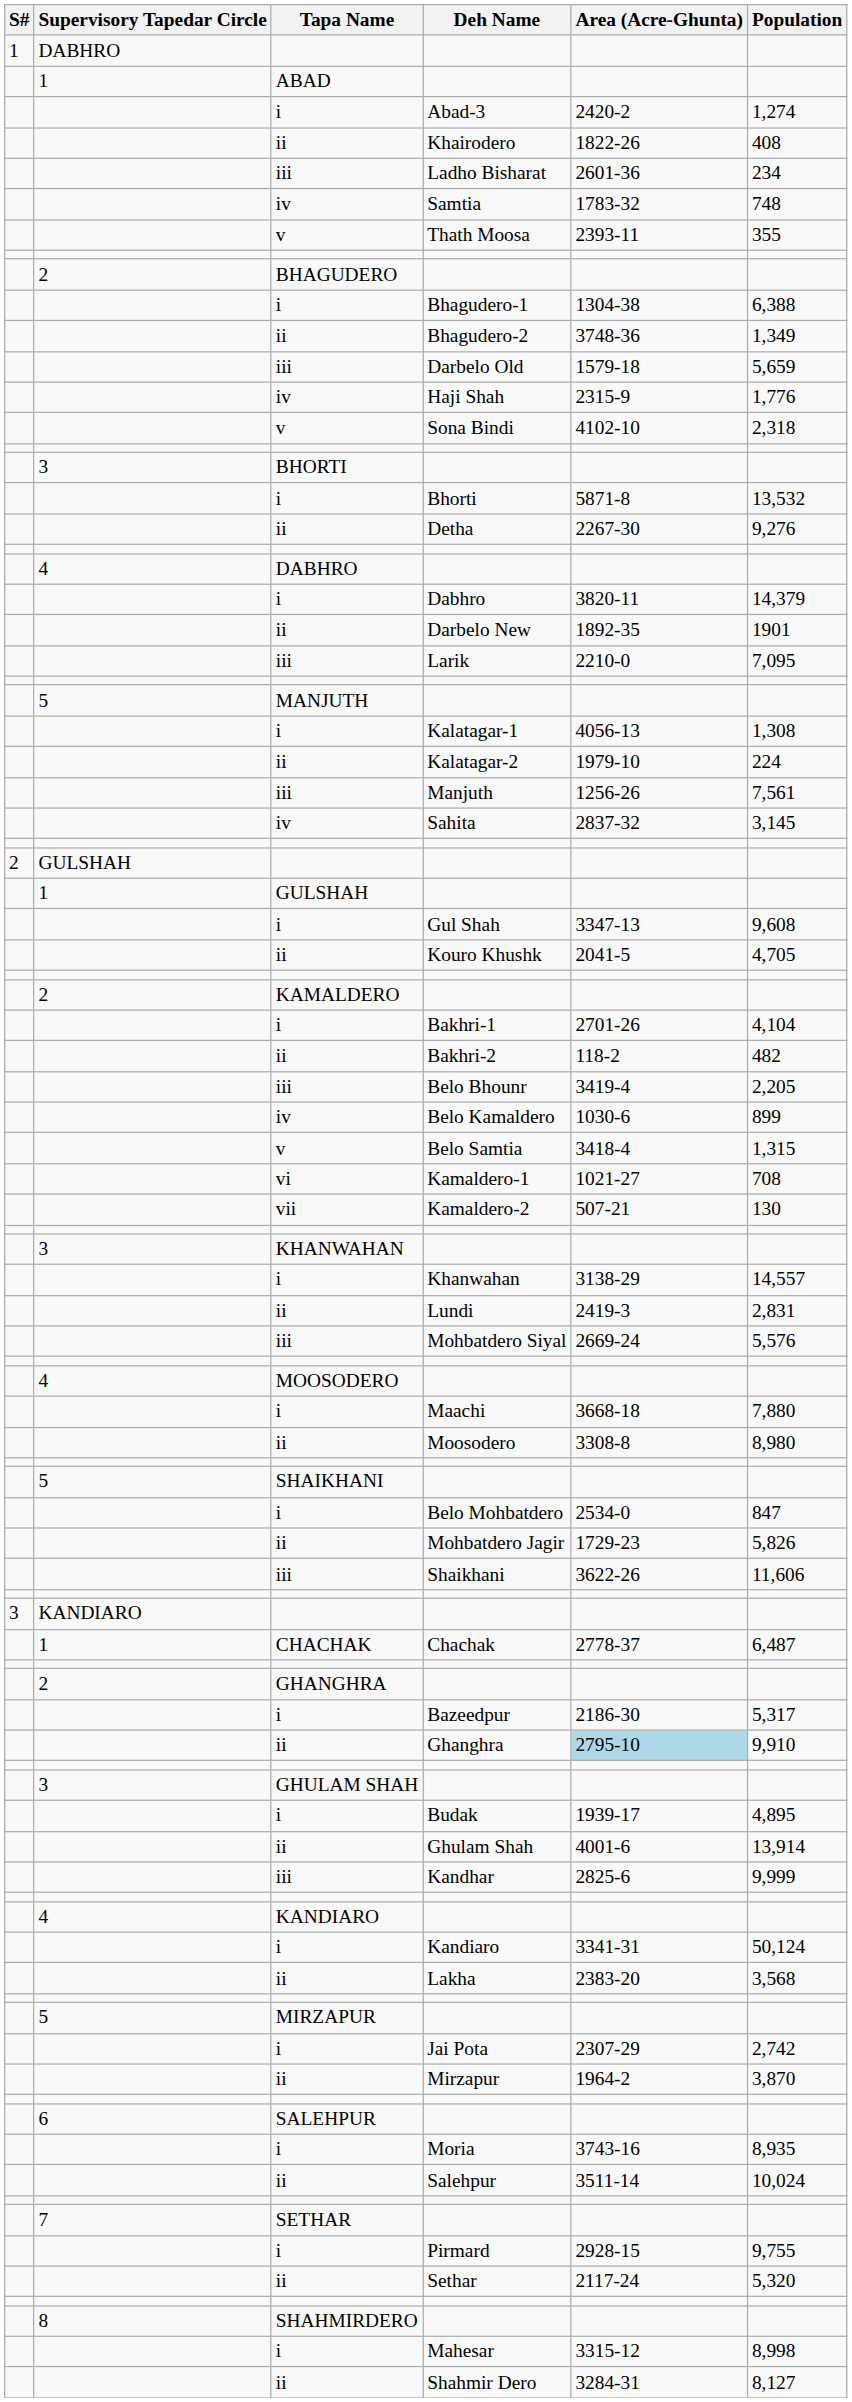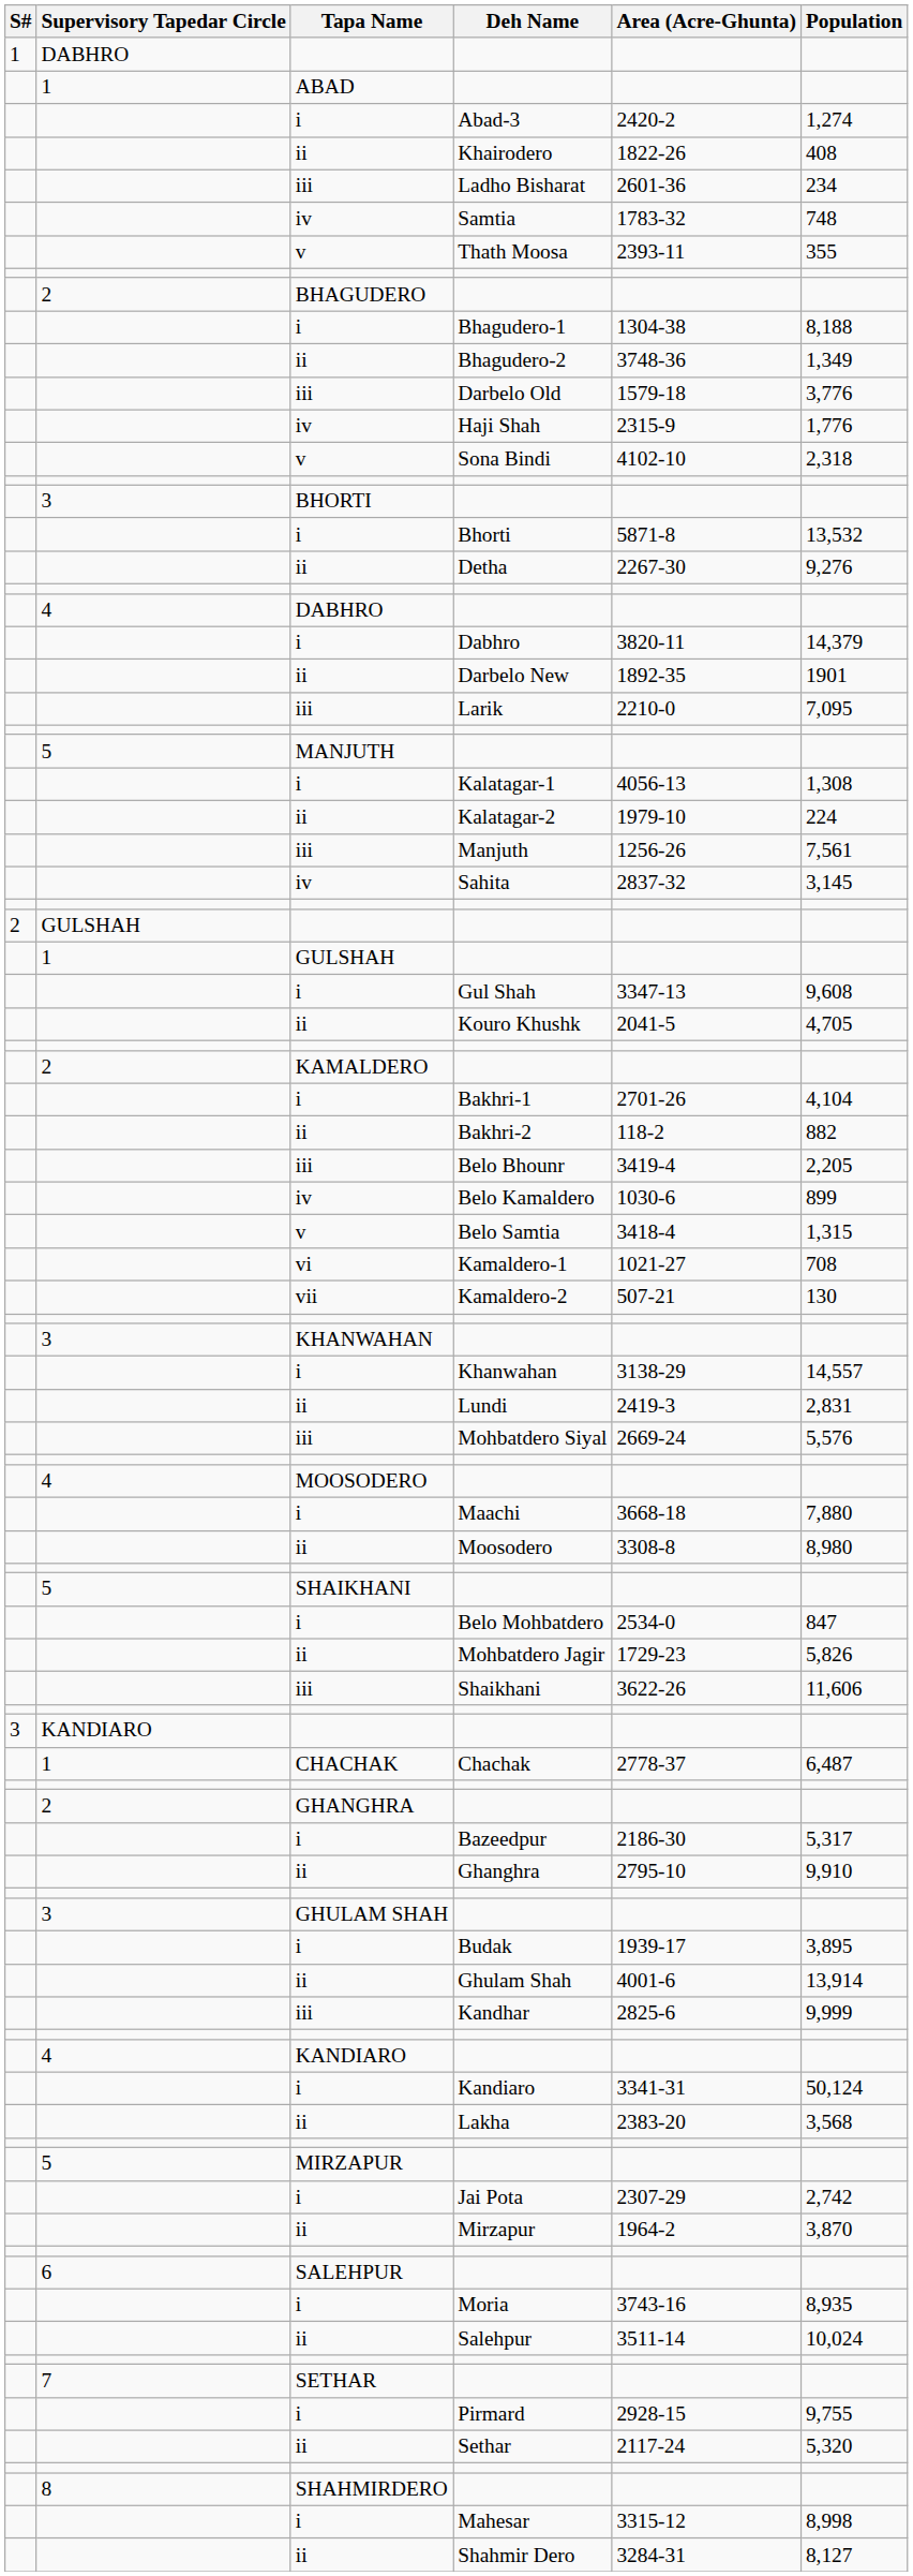Bhagudero-1 | Population: 6,388 -> 8,188
Darbelo Old | Population: 5,659 -> 3,776
Bakhri-2 | Population: 482 -> 882
Ghanghra | Area (Acre-Ghunta): lightblue background -> no background
Budak | Population: 4,895 -> 3,895
